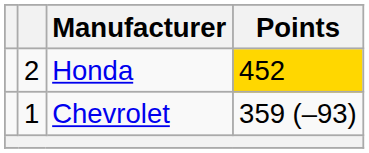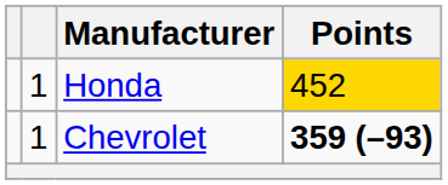Honda | column 2: 2 -> 1
Chevrolet | Points: normal -> bold
